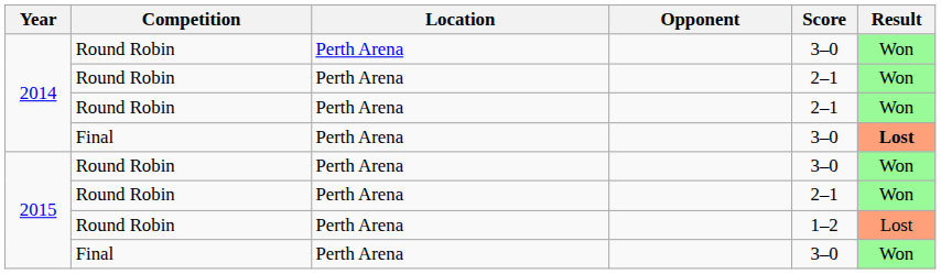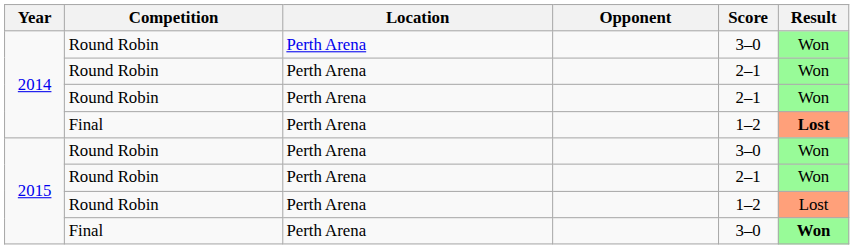2014 / Final | Score: 3–0 -> 1–2
2015 / Final | Result: normal -> bold
